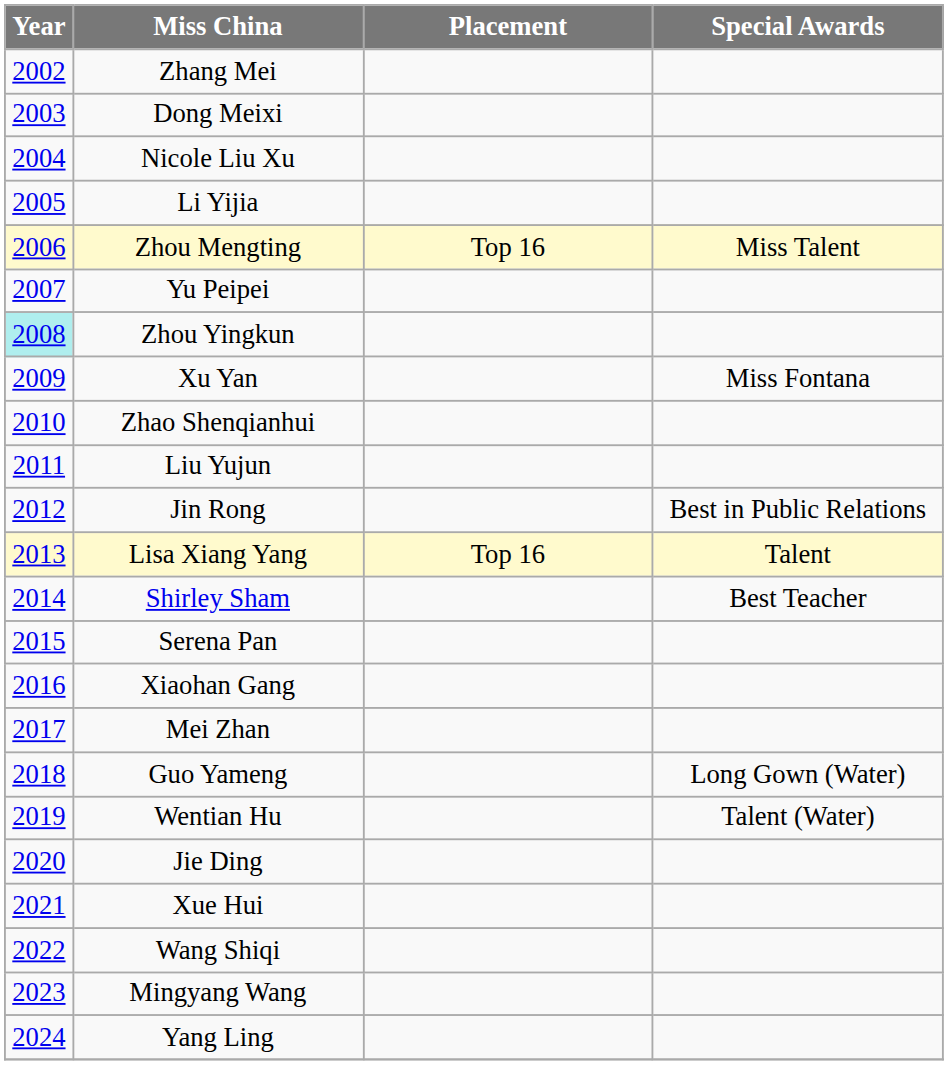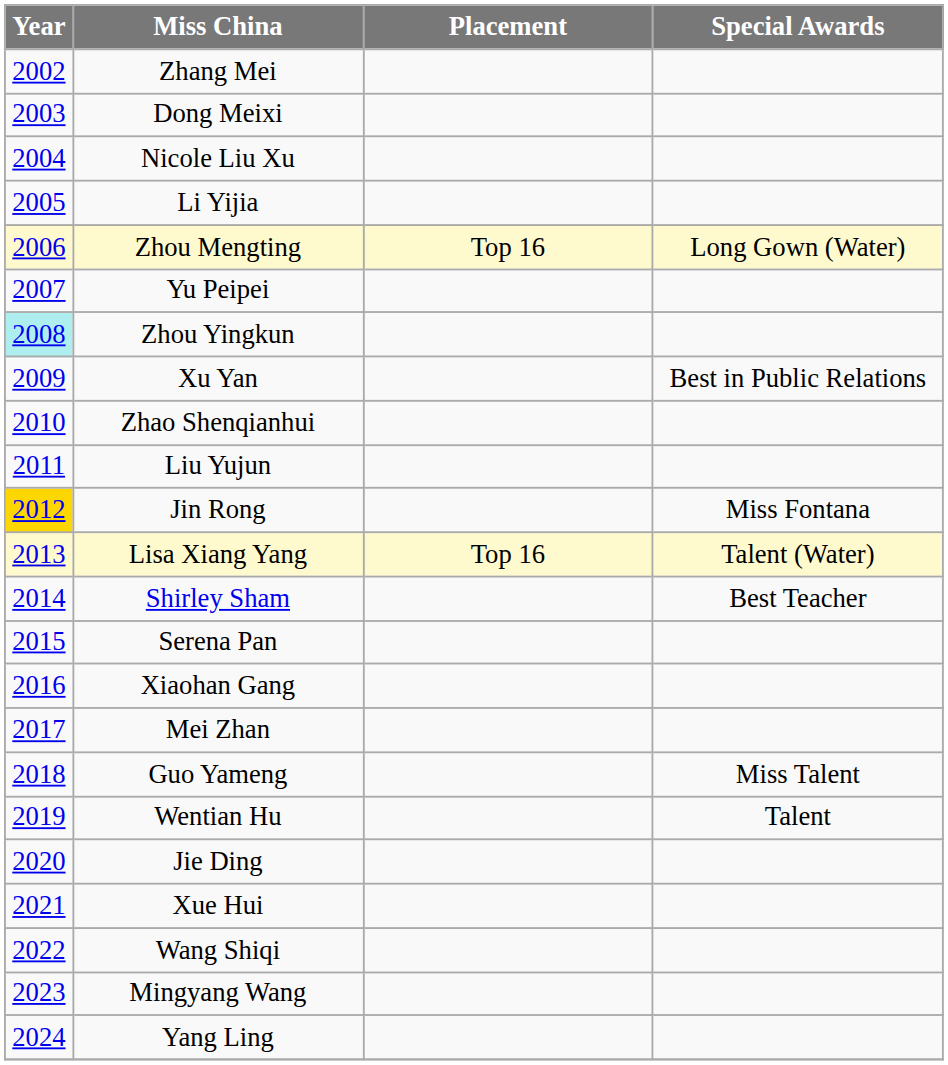Zhou Mengting | Special Awards: Miss Talent -> Long Gown (Water)
Xu Yan | Special Awards: Miss Fontana -> Best in Public Relations
Jin Rong | Year: no background -> gold background
Jin Rong | Special Awards: Best in Public Relations -> Miss Fontana
Lisa Xiang Yang | Special Awards: Talent -> Talent (Water)
Guo Yameng | Special Awards: Long Gown (Water) -> Miss Talent
Wentian Hu | Special Awards: Talent (Water) -> Talent
